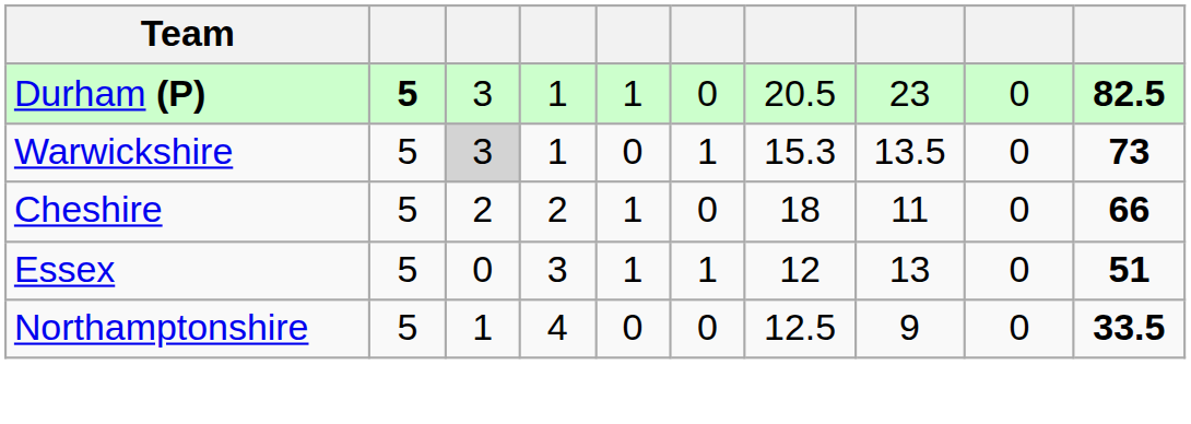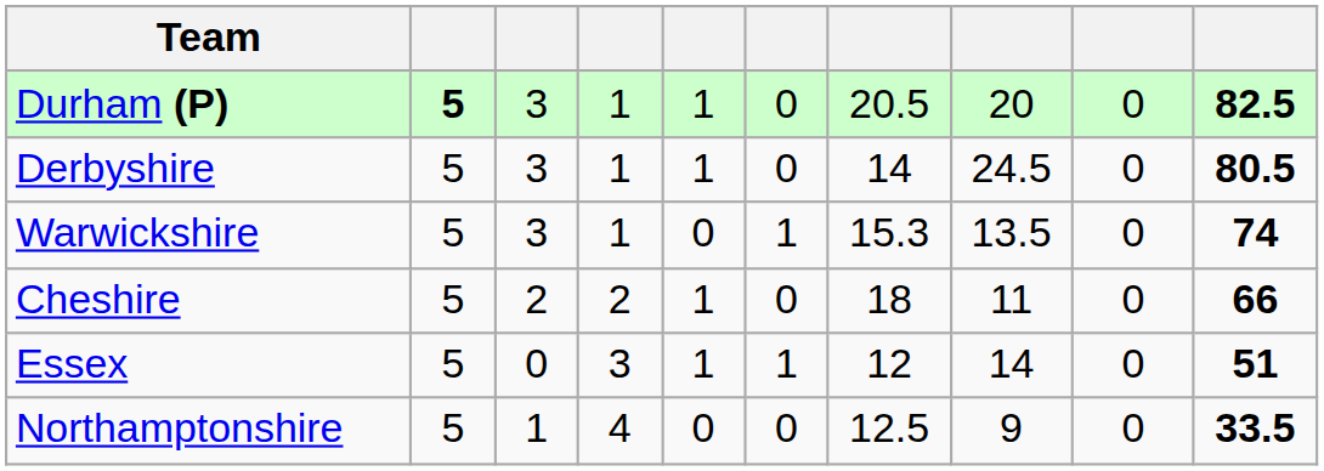Durham (P) | column 8: 23 -> 20
+ row: Derbyshire | 5 | 3 | 1 | 1 | 0 | 14 | 24.5 | 0 | 80.5
Warwickshire | column 3: lightgrey background -> no background
Warwickshire | column 10: 73 -> 74
Essex | column 8: 13 -> 14
